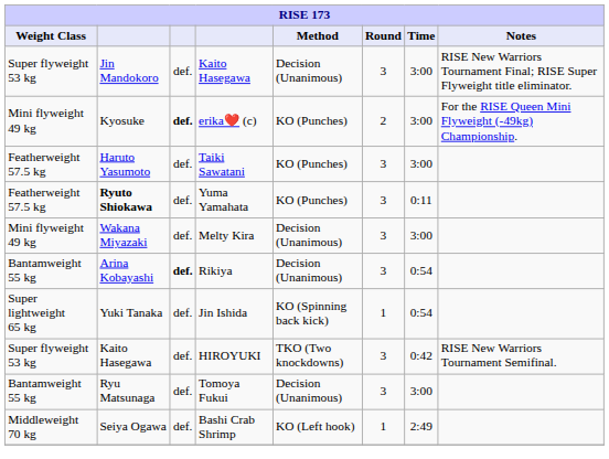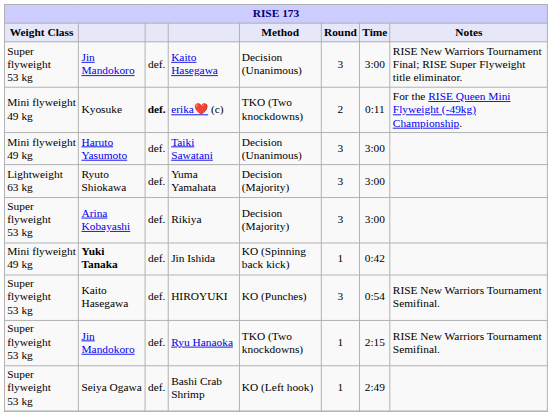erika❤️ (c) | Method: KO (Punches) -> TKO (Two knockdowns)
erika❤️ (c) | Time: 3:00 -> 0:11
Taiki Sawatani | Weight Class: Featherweight 57.5 kg -> Mini flyweight 49 kg
Taiki Sawatani | Method: KO (Punches) -> Decision (Unanimous)
Yuma Yamahata | Weight Class: Featherweight 57.5 kg -> Lightweight 63 kg
Yuma Yamahata | column 2: bold -> normal
Yuma Yamahata | Method: KO (Punches) -> Decision (Majority)
Yuma Yamahata | Time: 0:11 -> 3:00
- row: Mini flyweight 49 kg | Wakana Miyazaki | def. | Melty Kira | Decision (Unanimous) | 3 | 3:00
Rikiya | Weight Class: Bantamweight 55 kg -> Super flyweight 53 kg
Rikiya | column 3: bold -> normal
Rikiya | Method: Decision (Unanimous) -> Decision (Majority)
Rikiya | Time: 0:54 -> 3:00
Jin Ishida | Weight Class: Super lightweight 65 kg -> Mini flyweight 49 kg
Jin Ishida | column 2: normal -> bold
Jin Ishida | Time: 0:54 -> 0:42
HIROYUKI | Method: TKO (Two knockdowns) -> KO (Punches)
HIROYUKI | Time: 0:42 -> 0:54
+ row: Super flyweight 53 kg | Jin Mandokoro | def. | Ryu Hanaoka | TKO (Two knockdowns) | 1 | 2:15 | RISE New Warriors Tournament Semifinal.
- row: Bantamweight 55 kg | Ryu Matsunaga | def. | Tomoya Fukui | Decision (Unanimous) | 3 | 3:00
Bashi Crab Shrimp | Weight Class: Middleweight 70 kg -> Super flyweight 53 kg
